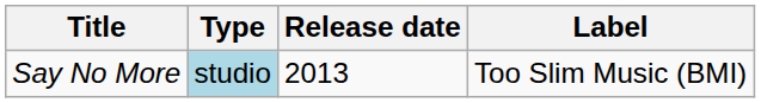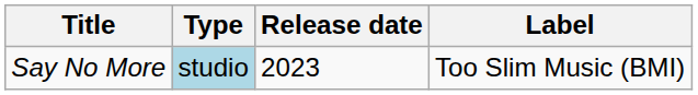Say No More | Release date: 2013 -> 2023
